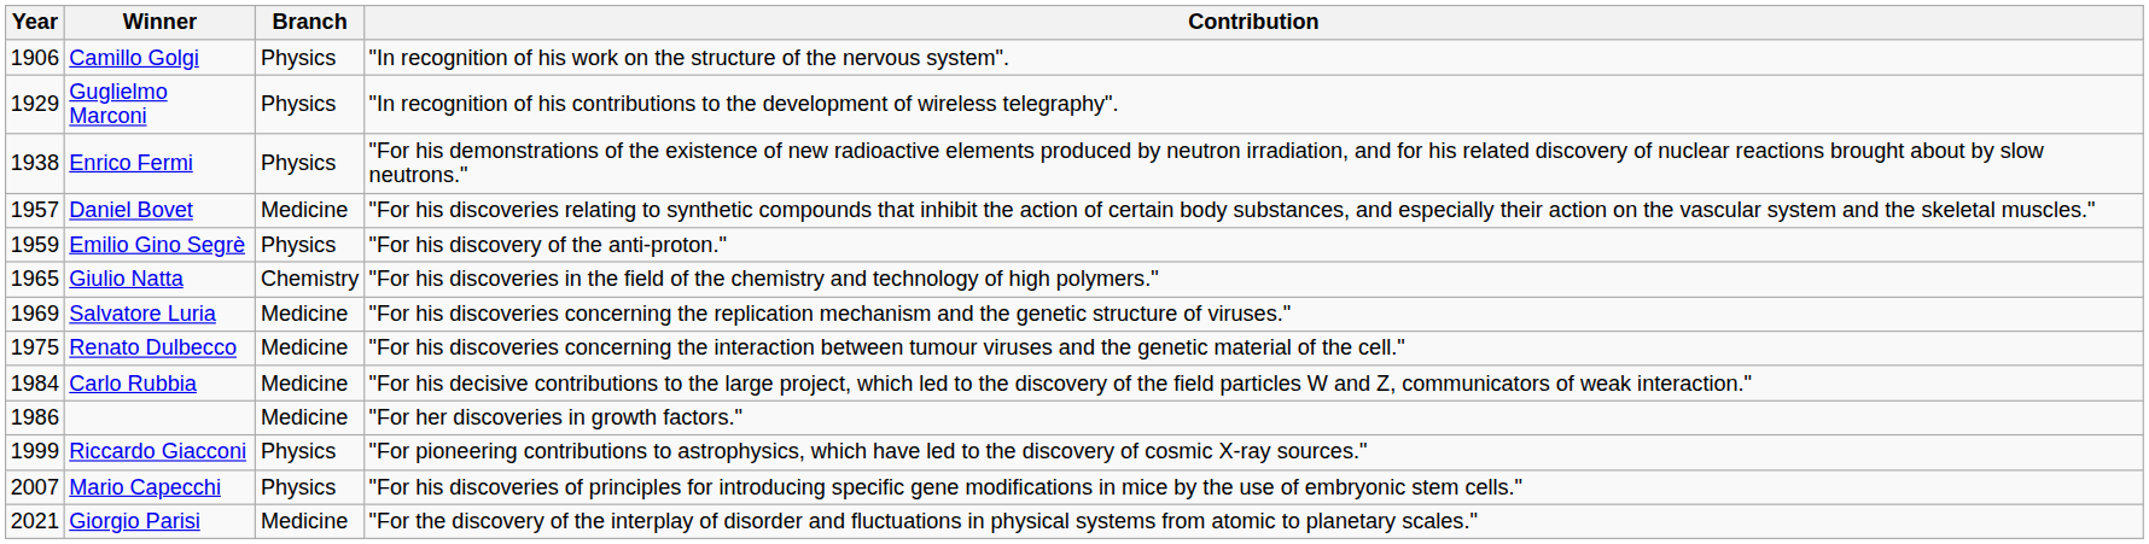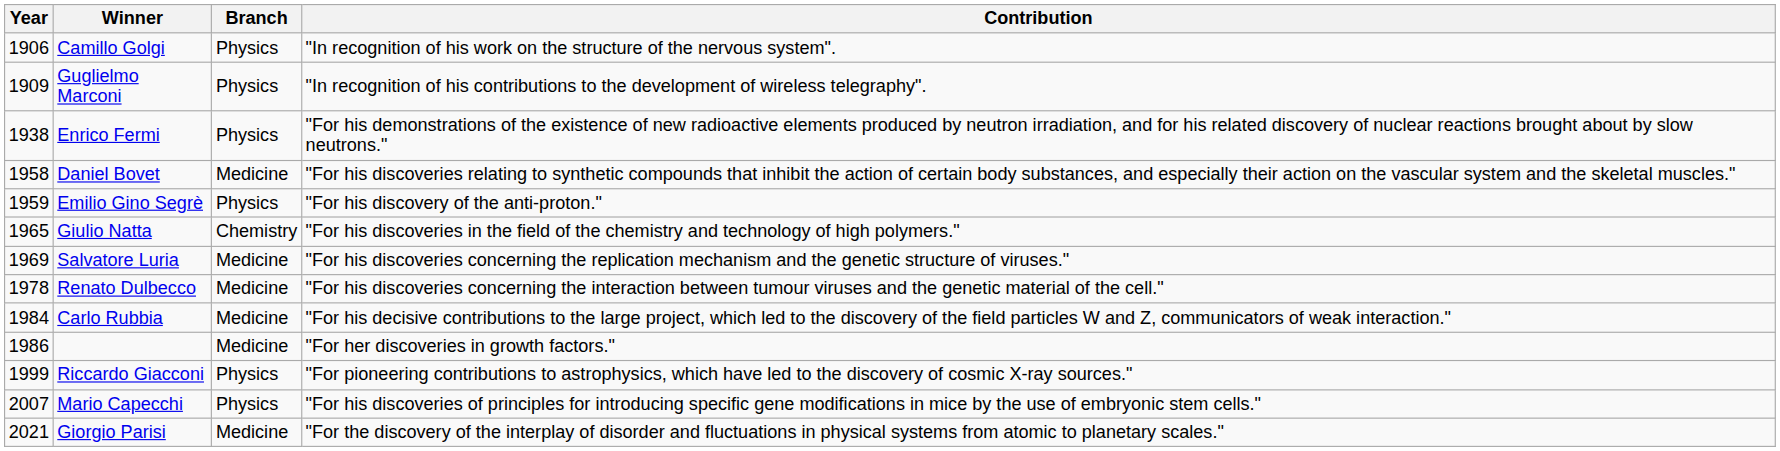Guglielmo Marconi | Year: 1929 -> 1909
Daniel Bovet | Year: 1957 -> 1958
Renato Dulbecco | Year: 1975 -> 1978
